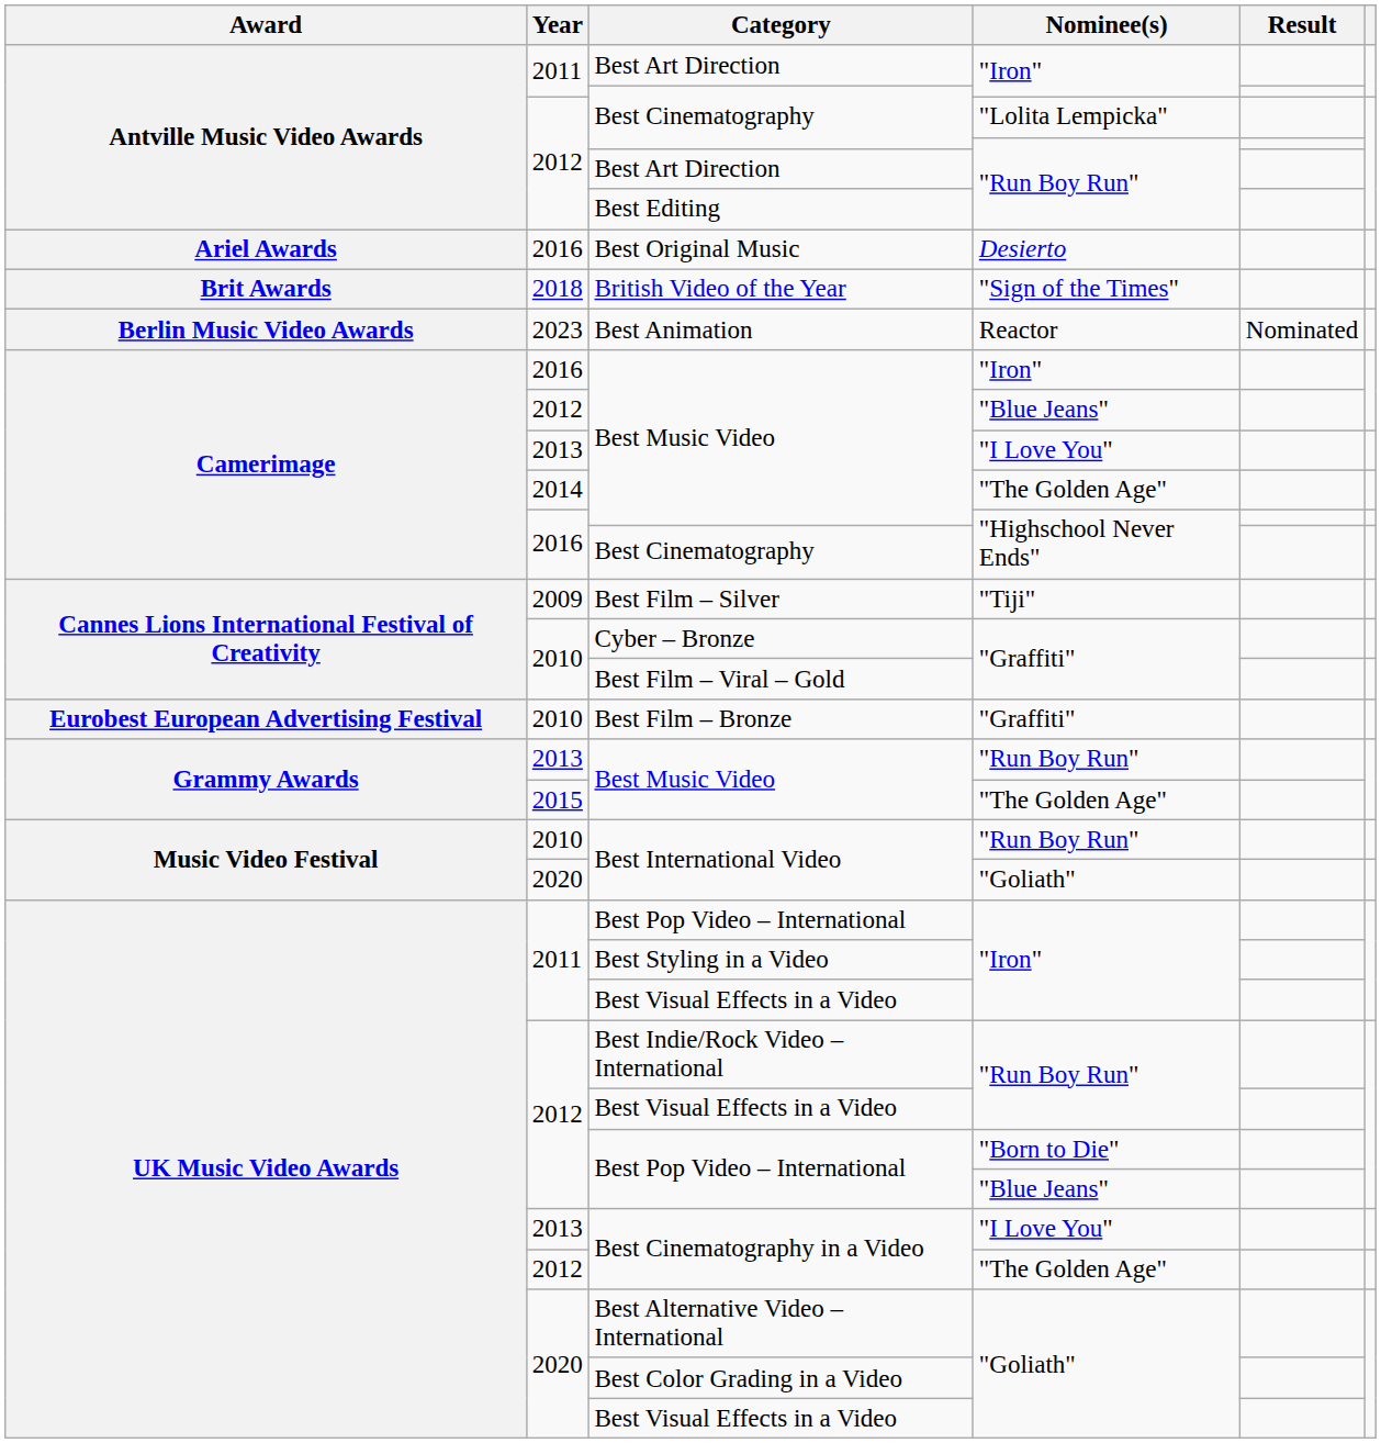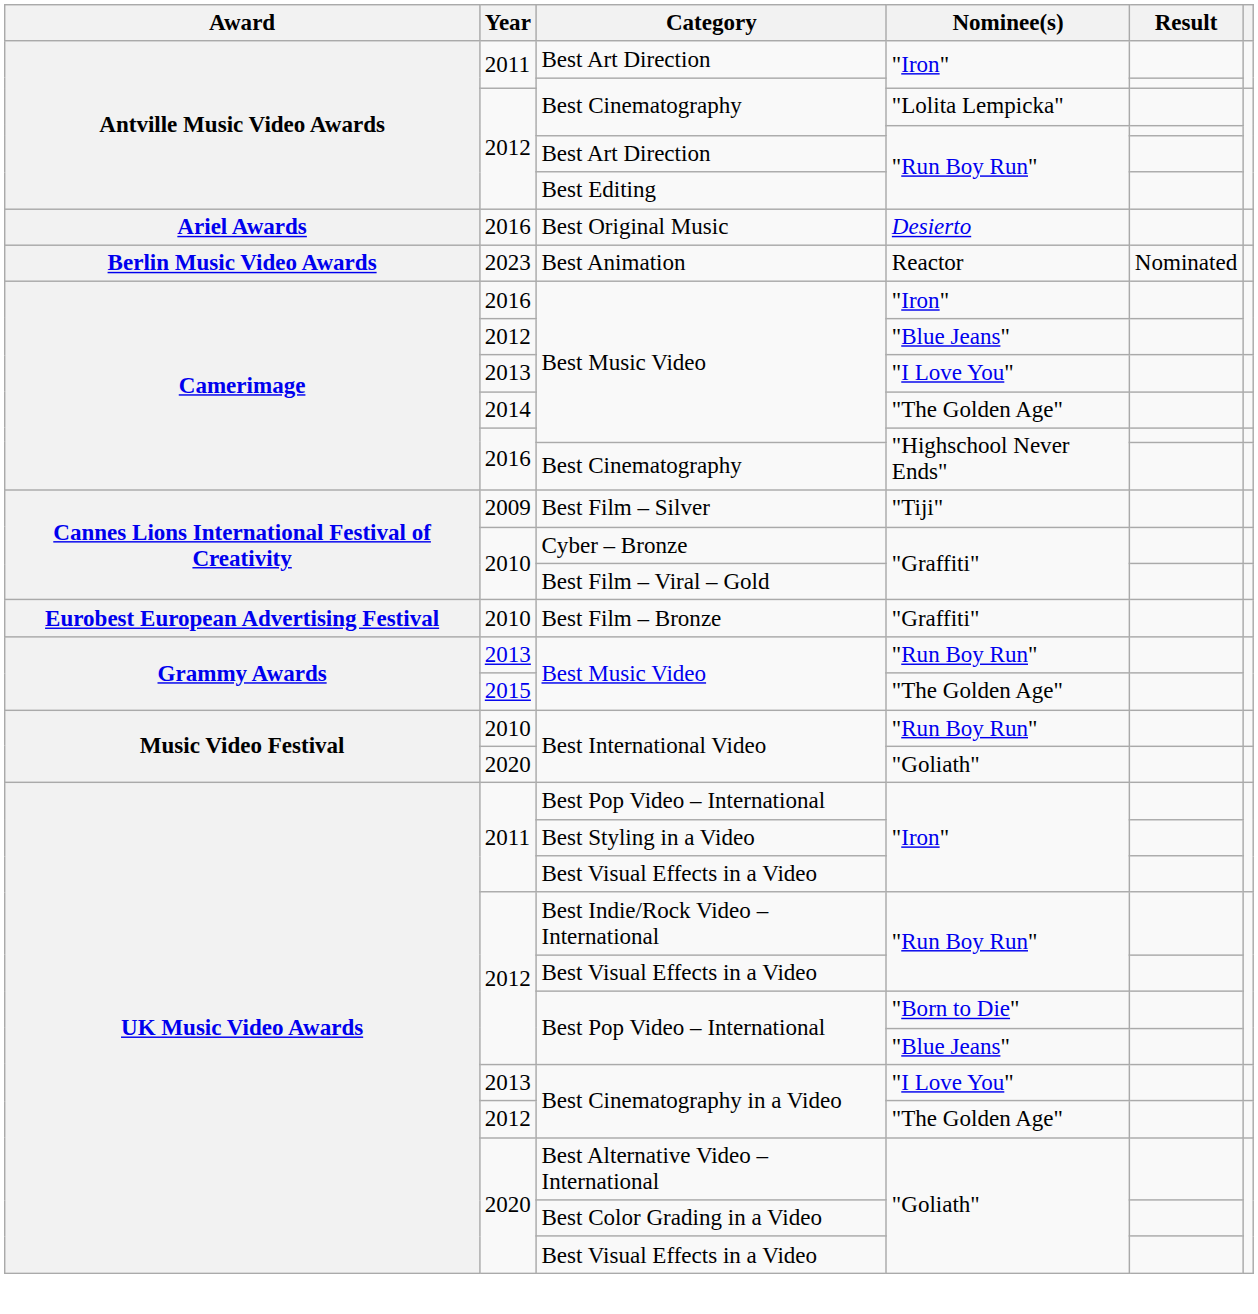- row: Brit Awards | 2018 | British Video of the Year | "Sign of the Times"
